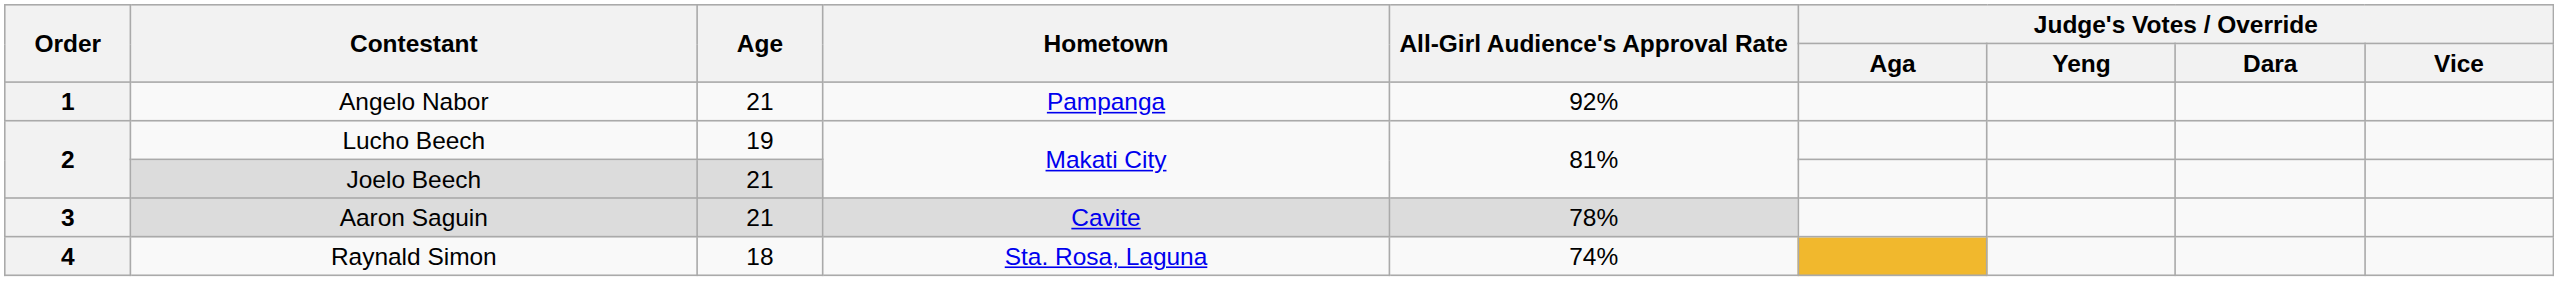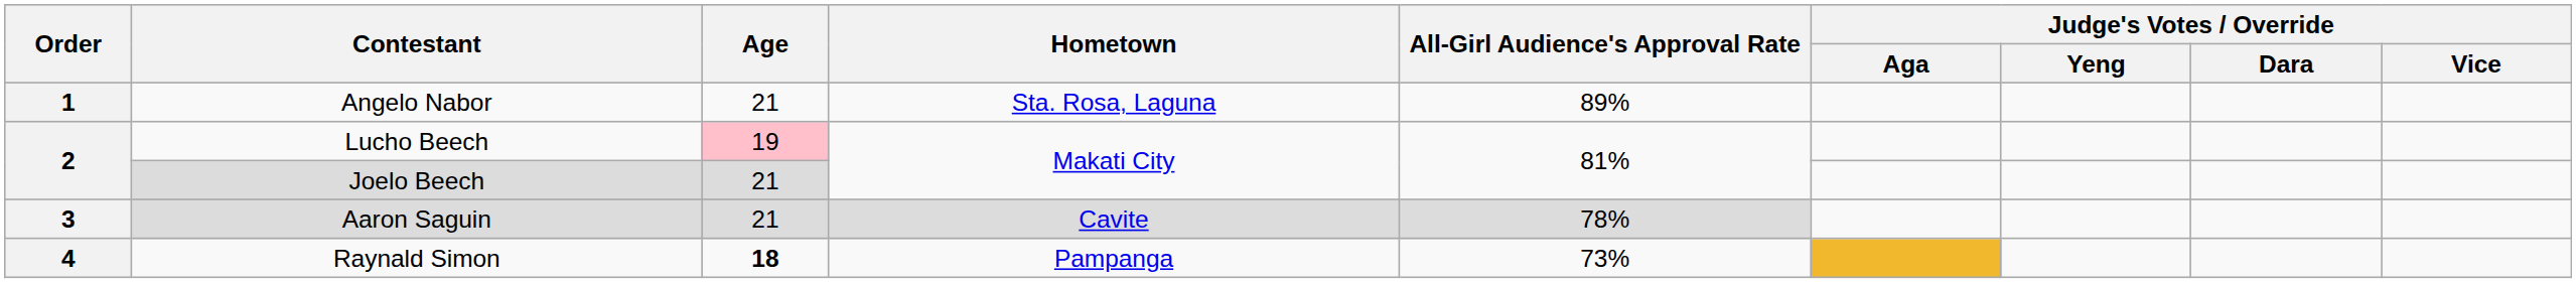Angelo Nabor | Hometown: Pampanga -> Sta. Rosa, Laguna
Angelo Nabor | All-Girl Audience's Approval Rate: 92% -> 89%
Lucho Beech | Age: no background -> pink background
Raynald Simon | Age: normal -> bold
Raynald Simon | Hometown: Sta. Rosa, Laguna -> Pampanga
Raynald Simon | All-Girl Audience's Approval Rate: 74% -> 73%
